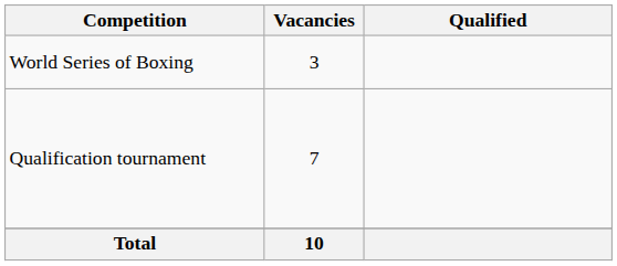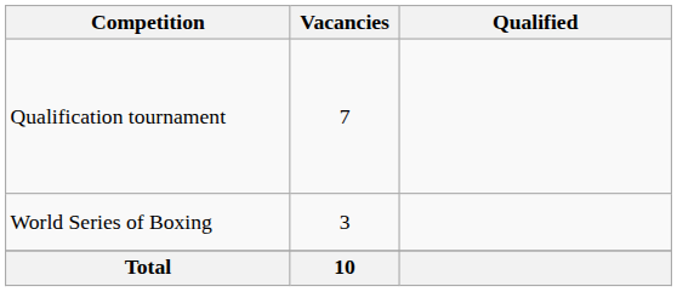rows swapped: World Series of Boxing <-> Qualification tournament
